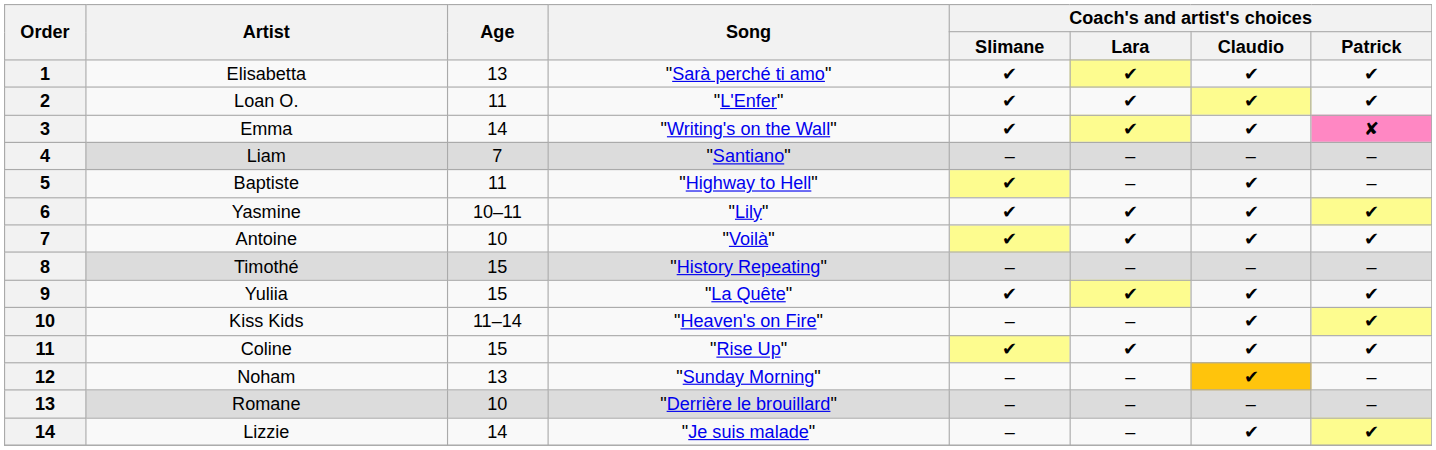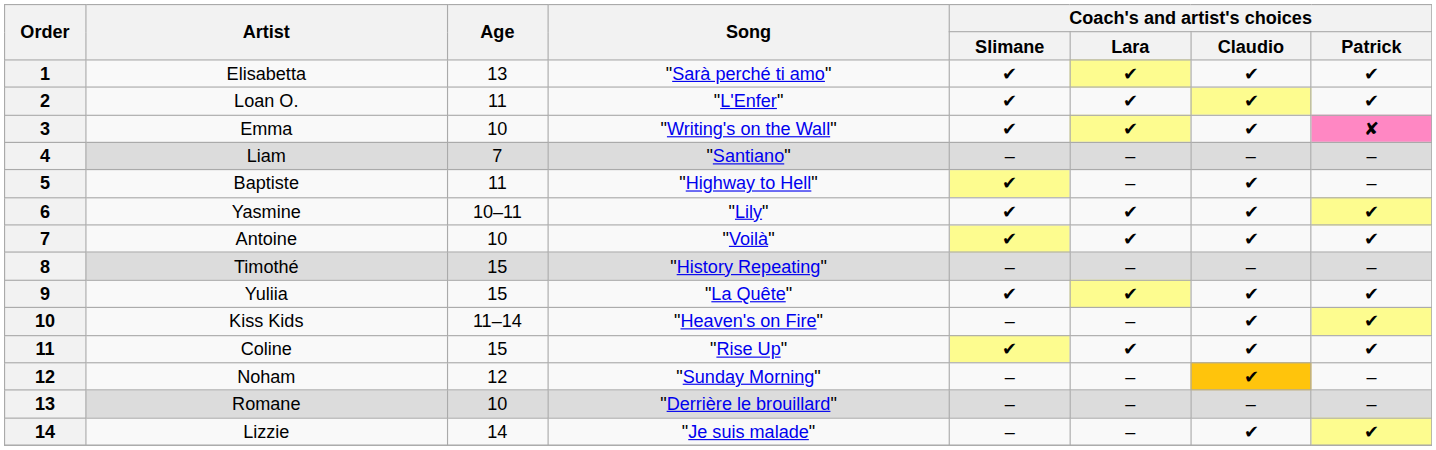Emma | Age: 14 -> 10
Noham | Age: 13 -> 12
